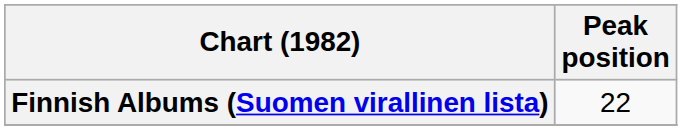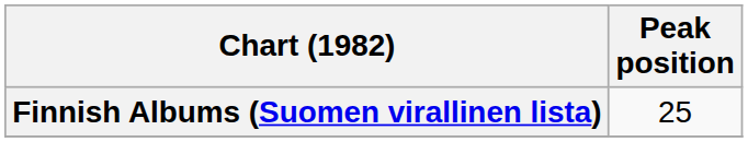Finnish Albums (Suomen virallinen lista) | Peak position: 22 -> 25
